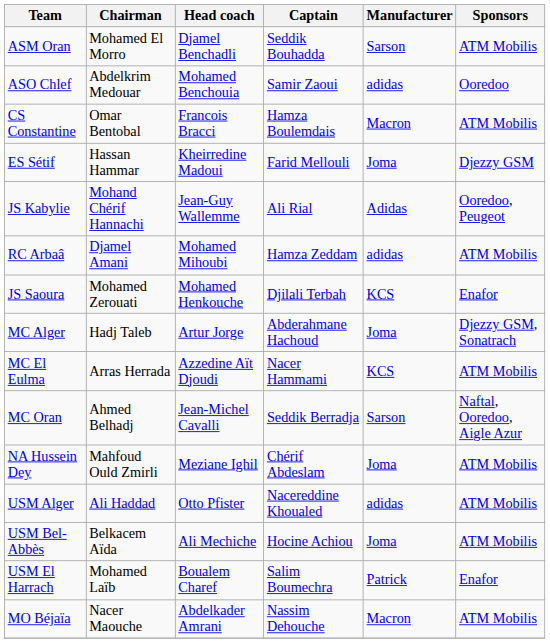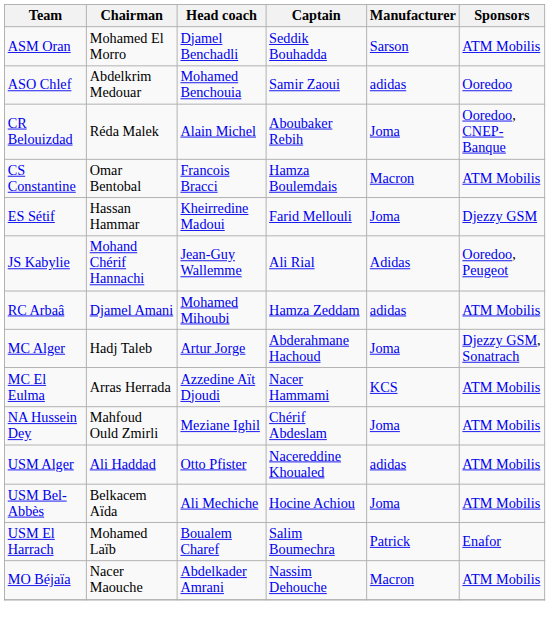+ row: CR Belouizdad | Réda Malek | Alain Michel | Aboubaker Rebih | Joma | Ooredoo, CNEP-Banque
- row: JS Saoura | Mohamed Zerouati | Mohamed Henkouche | Djilali Terbah | KCS | Enafor
- row: MC Oran | Ahmed Belhadj | Jean-Michel Cavalli | Seddik Berradja | Sarson | Naftal, Ooredoo, Aigle Azur
